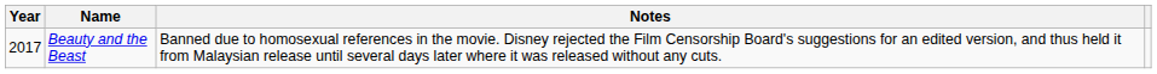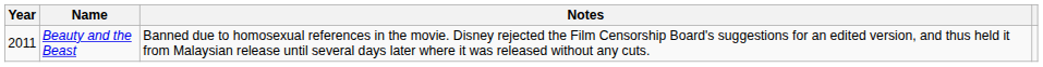Beauty and the Beast | Year: 2017 -> 2011
